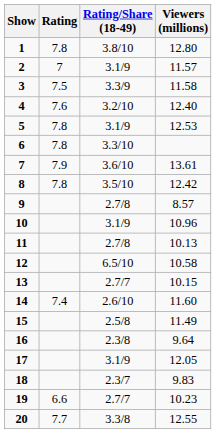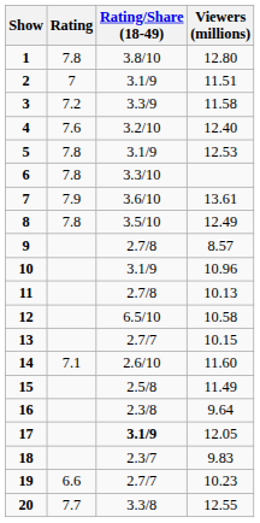2 | Viewers (millions): 11.57 -> 11.51
3 | Rating: 7.5 -> 7.2
8 | Viewers (millions): 12.42 -> 12.49
14 | Rating: 7.4 -> 7.1
17 | Rating/Share (18-49): normal -> bold
